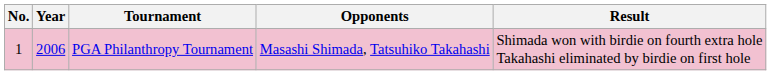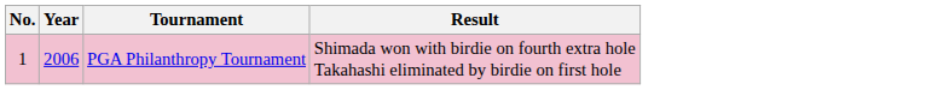- column: Opponents | Masashi Shimada, Tatsuhiko Takahashi
